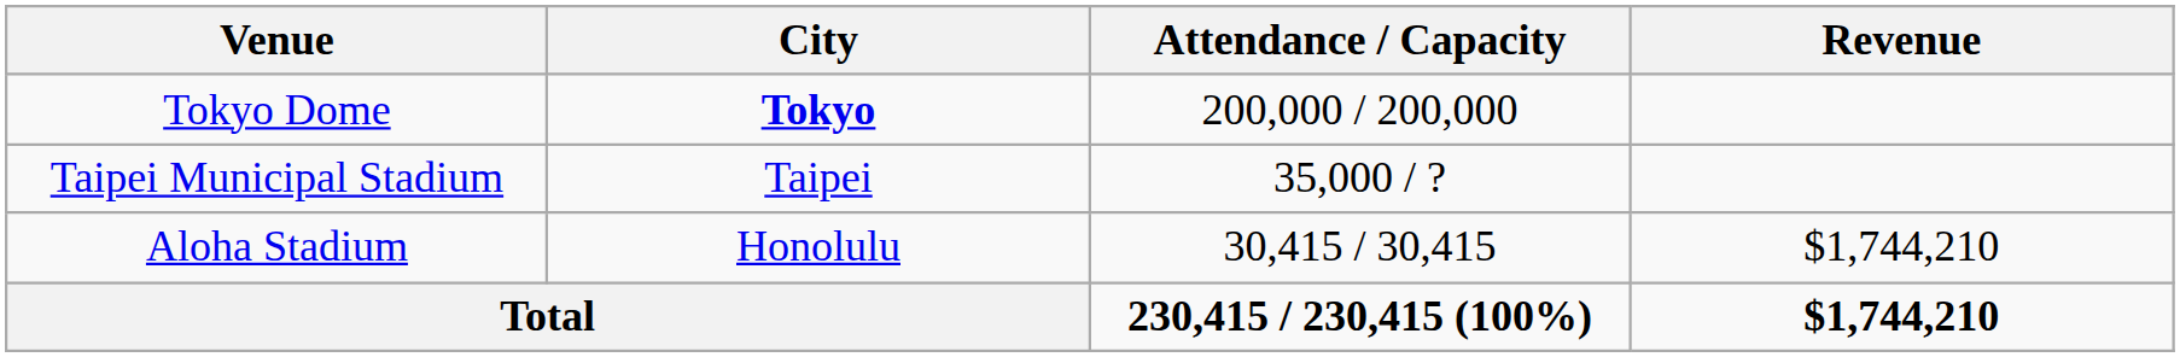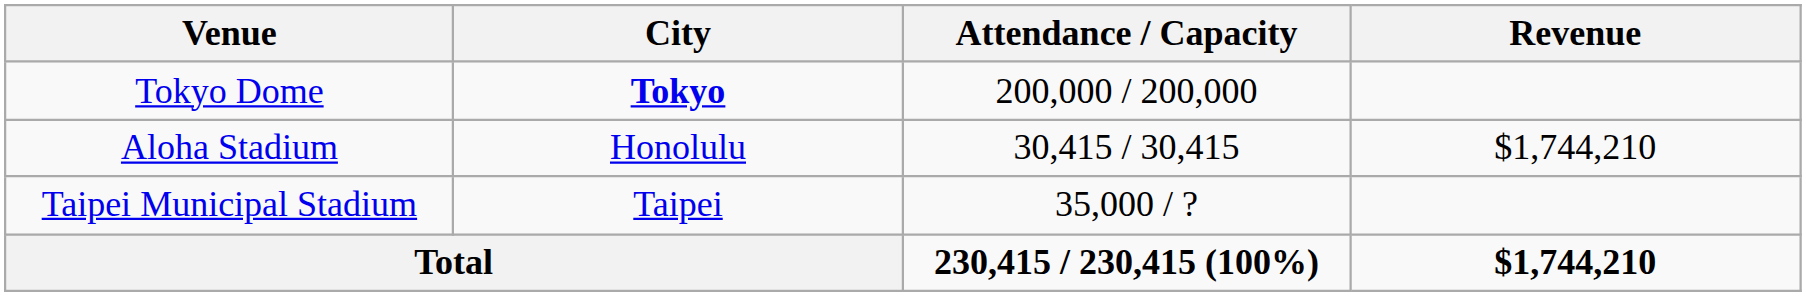rows swapped: Taipei Municipal Stadium <-> Aloha Stadium
